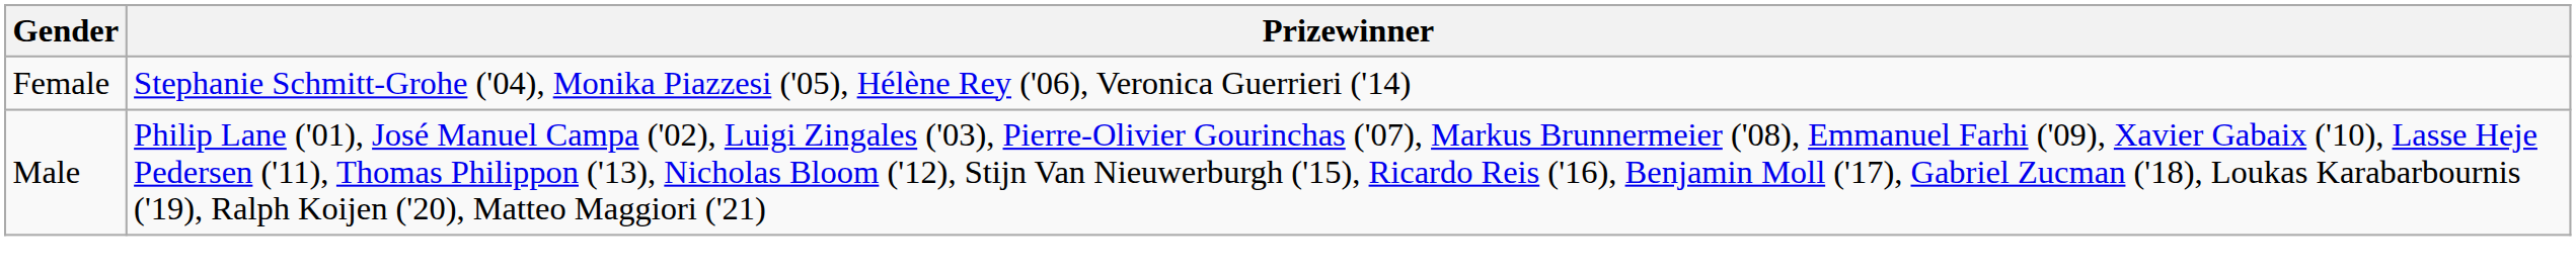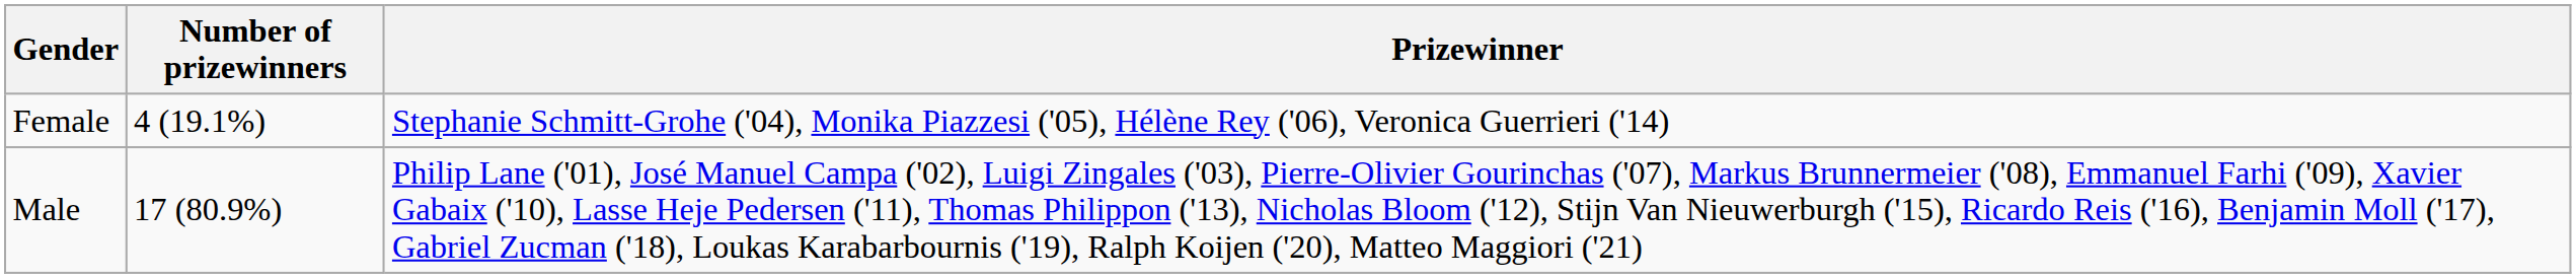+ column: Number of prizewinners | 4 (19.1%) | 17 (80.9%)
